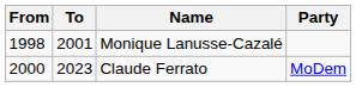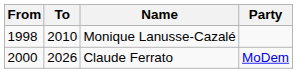Monique Lanusse-Cazalé | To: 2001 -> 2010
Claude Ferrato | To: 2023 -> 2026
